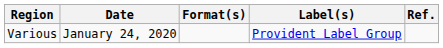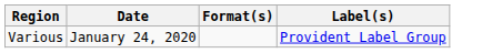- column: Ref.
